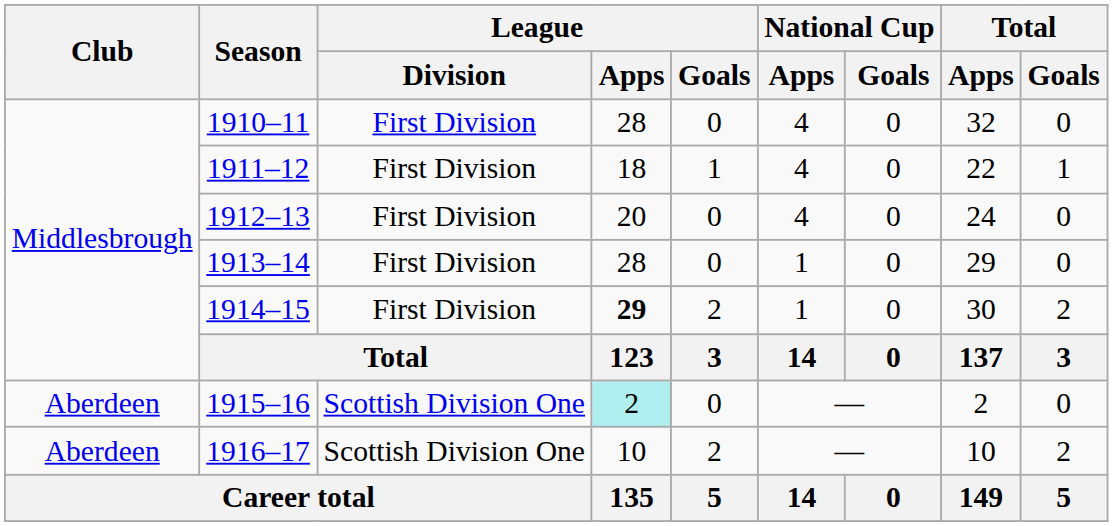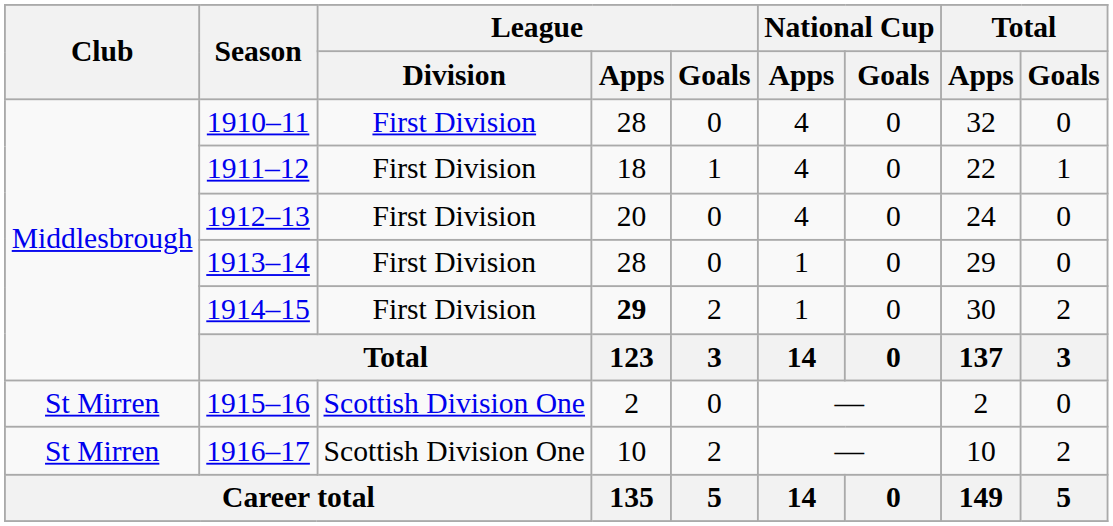1915–16 | Club: Aberdeen -> St Mirren
1915–16 | League / Apps: paleturquoise background -> no background
1916–17 | Club: Aberdeen -> St Mirren
